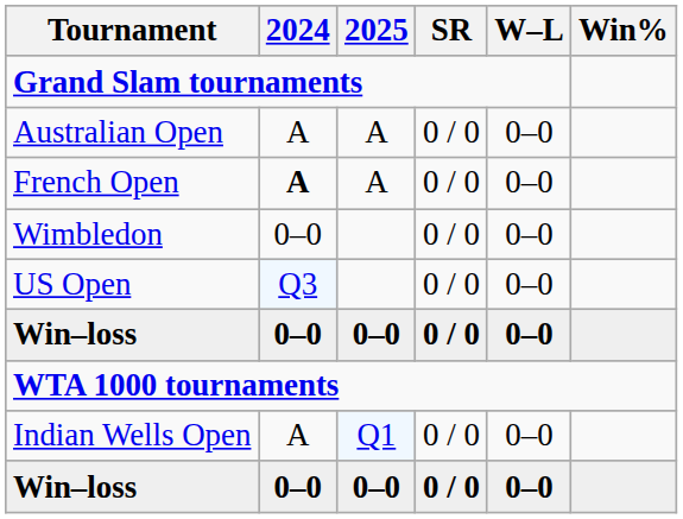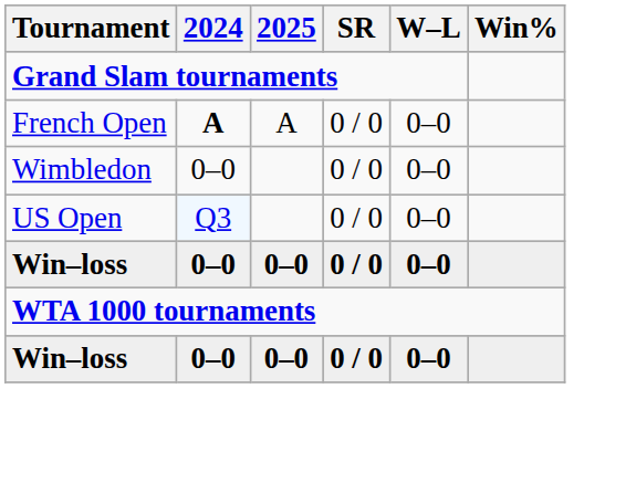- row: Australian Open | A | A | 0 / 0 | 0–0
- row: Indian Wells Open | A | Q1 | 0 / 0 | 0–0
